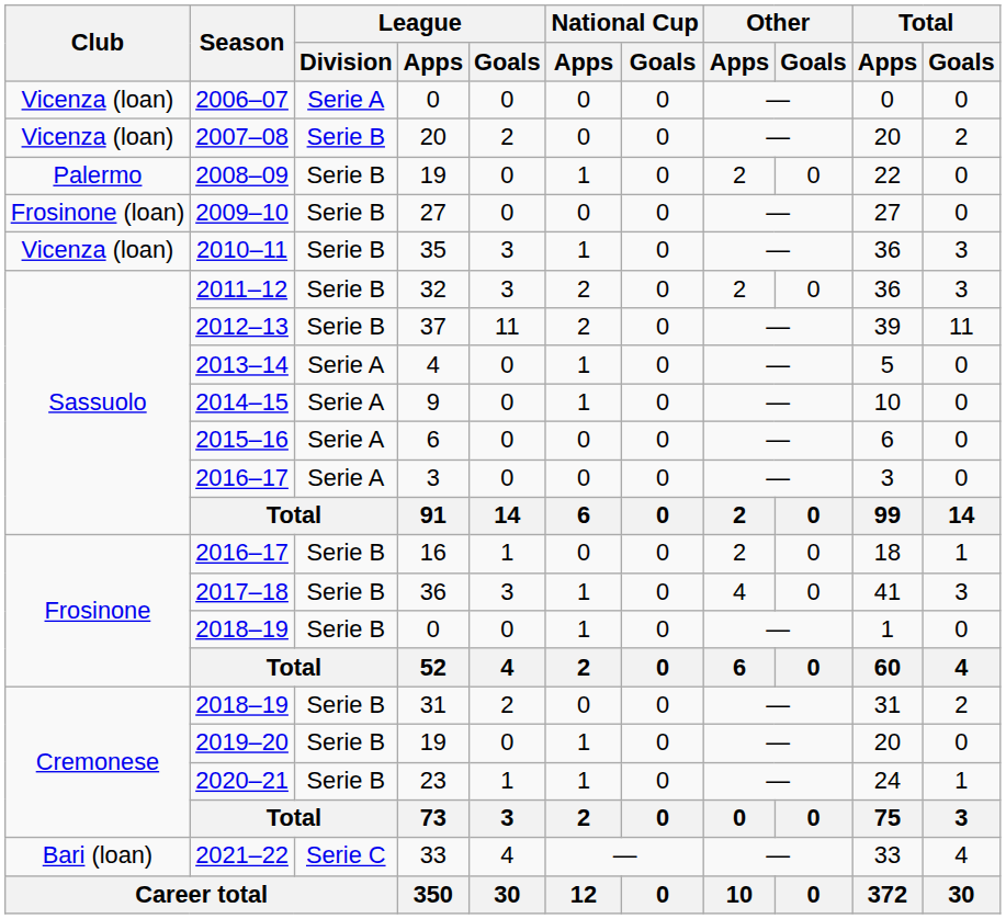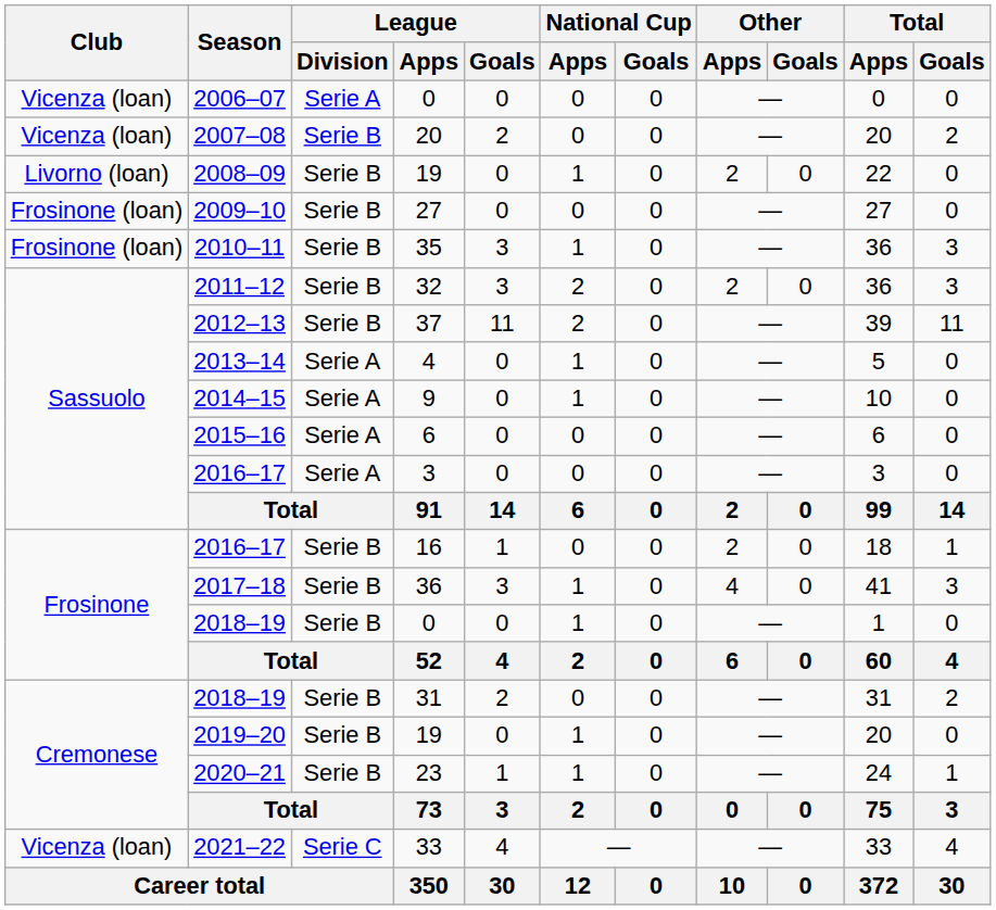2008–09 | Club: Palermo -> Livorno (loan)
2010–11 | Club: Vicenza (loan) -> Frosinone (loan)
2021–22 | Club: Bari (loan) -> Vicenza (loan)
